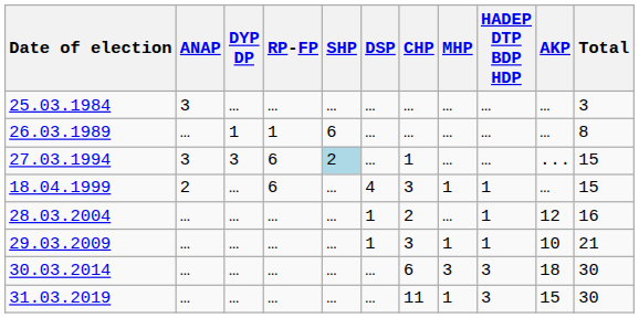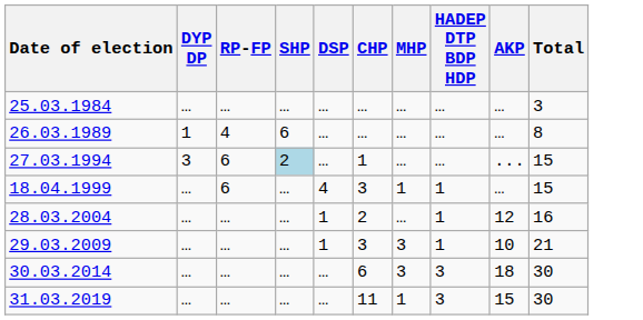- column: ANAP | 3 | … | 3 | 2 | … | … | … | …
26.03.1989 | RP-FP: 1 -> 4
29.03.2009 | MHP: 1 -> 3
